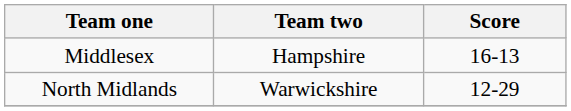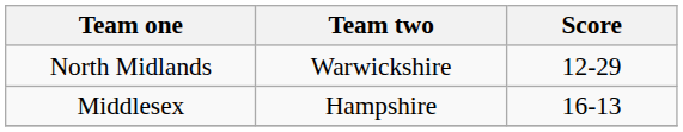rows swapped: Middlesex <-> North Midlands
